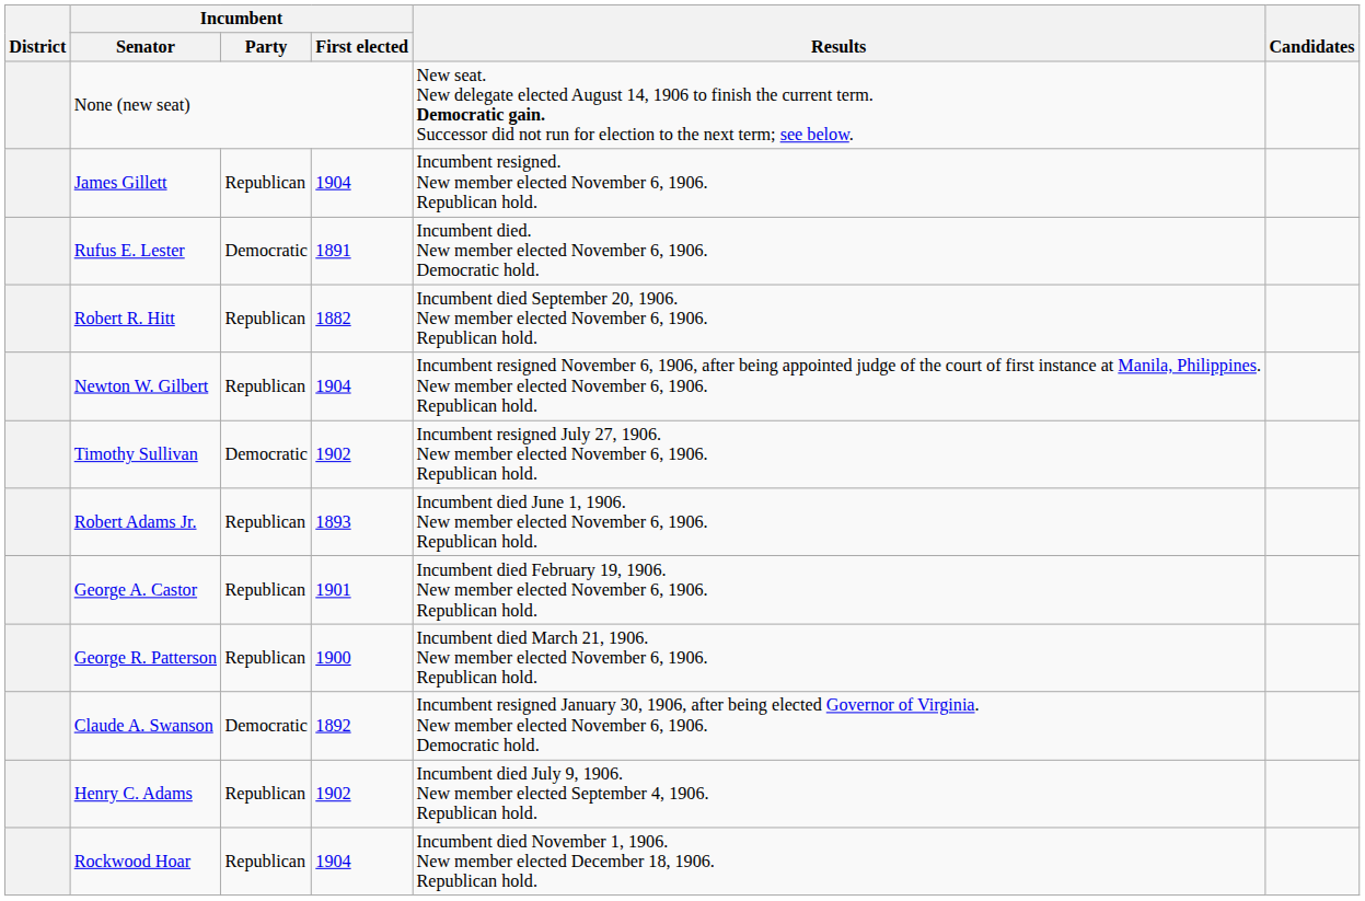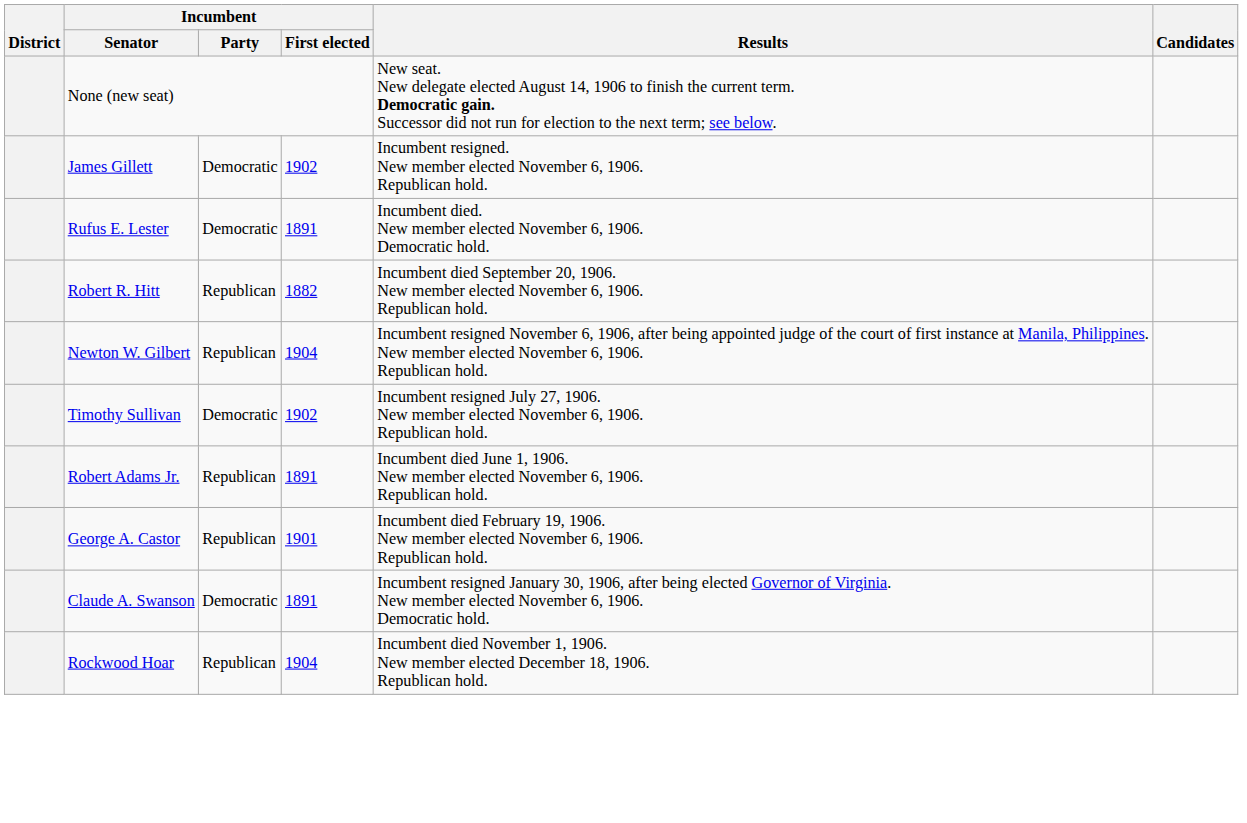James Gillett | Incumbent / Party: Republican -> Democratic
James Gillett | Incumbent / First elected: 1904 -> 1902
Robert Adams Jr. | Incumbent / First elected: 1893 -> 1891
- row: George R. Patterson | Republican | 1900 | Incumbent died March 21, 1906. New member elected November 6, 1906. Republican hold.
Claude A. Swanson | Incumbent / First elected: 1892 -> 1891
- row: Henry C. Adams | Republican | 1902 | Incumbent died July 9, 1906. New member elected September 4, 1906. Republican hold.
